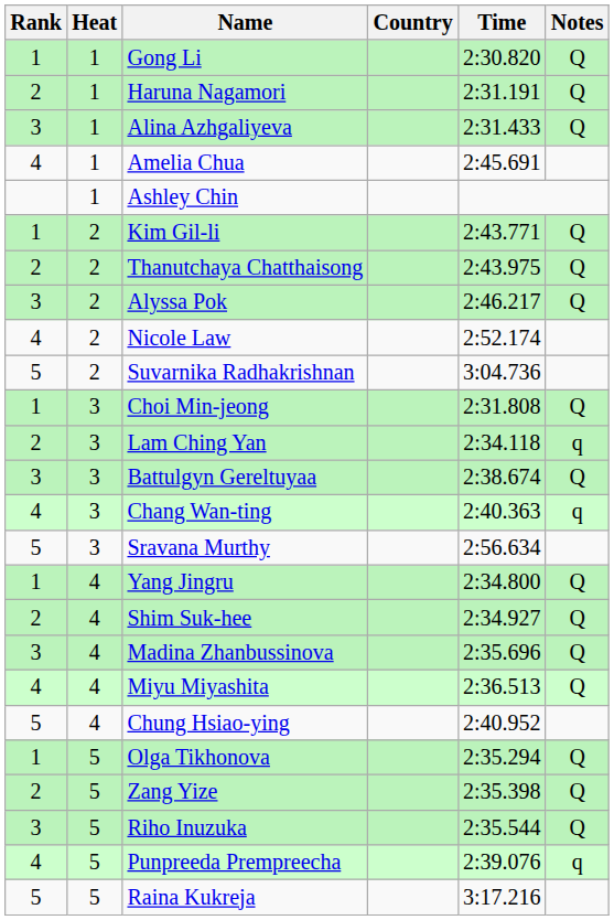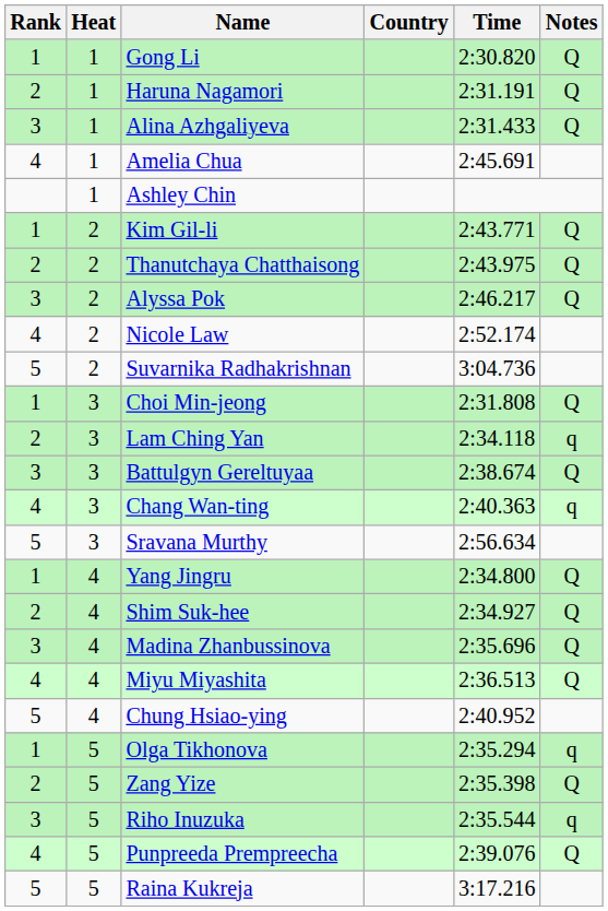Olga Tikhonova | Notes: Q -> q
Riho Inuzuka | Notes: Q -> q
Punpreeda Prempreecha | Notes: q -> Q
